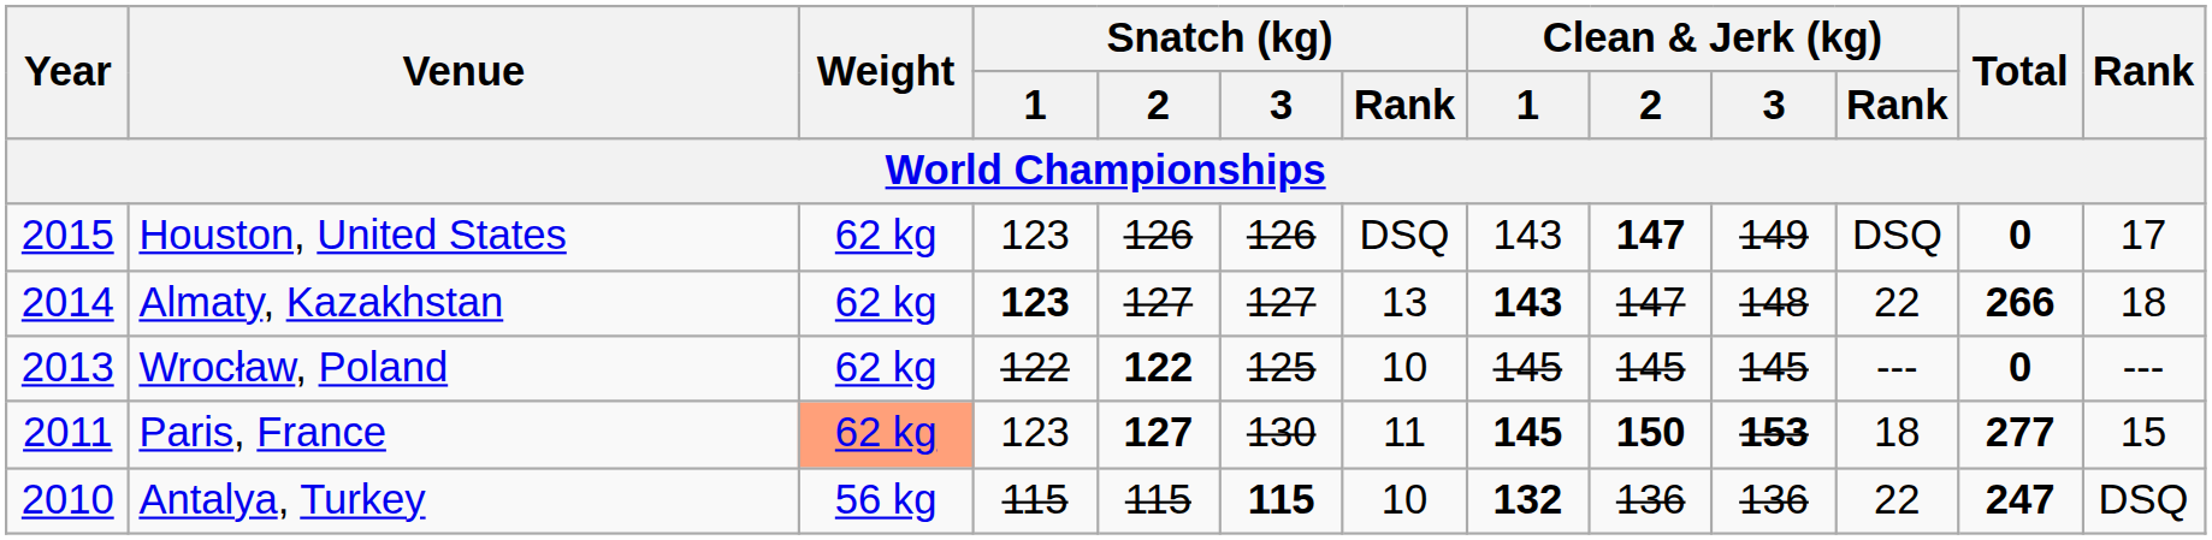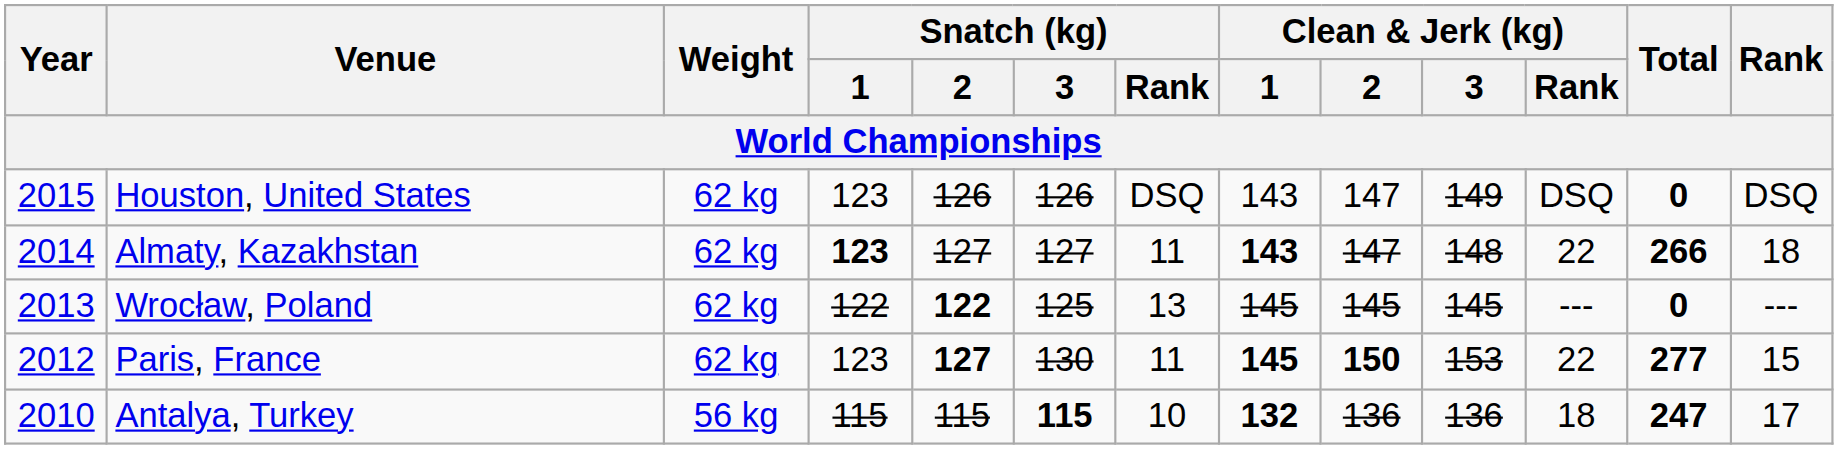Houston, United States | Clean & Jerk (kg) / 2: bold -> normal
Houston, United States | Rank: 17 -> DSQ
Almaty, Kazakhstan | Snatch (kg) / Rank: 13 -> 11
Wrocław, Poland | Snatch (kg) / Rank: 10 -> 13
Paris, France | Year: 2011 -> 2012
Paris, France | Weight: lightsalmon background -> no background
Paris, France | Clean & Jerk (kg) / 3: bold -> normal
Paris, France | Clean & Jerk (kg) / Rank: 18 -> 22
Antalya, Turkey | Clean & Jerk (kg) / Rank: 22 -> 18
Antalya, Turkey | Rank: DSQ -> 17
